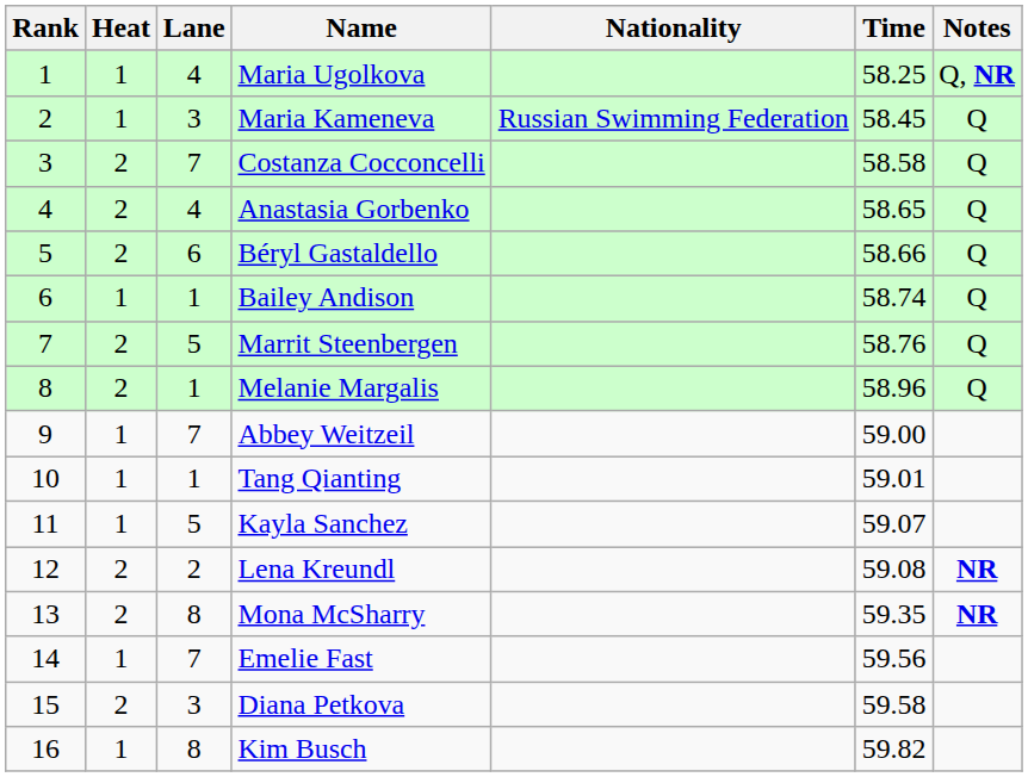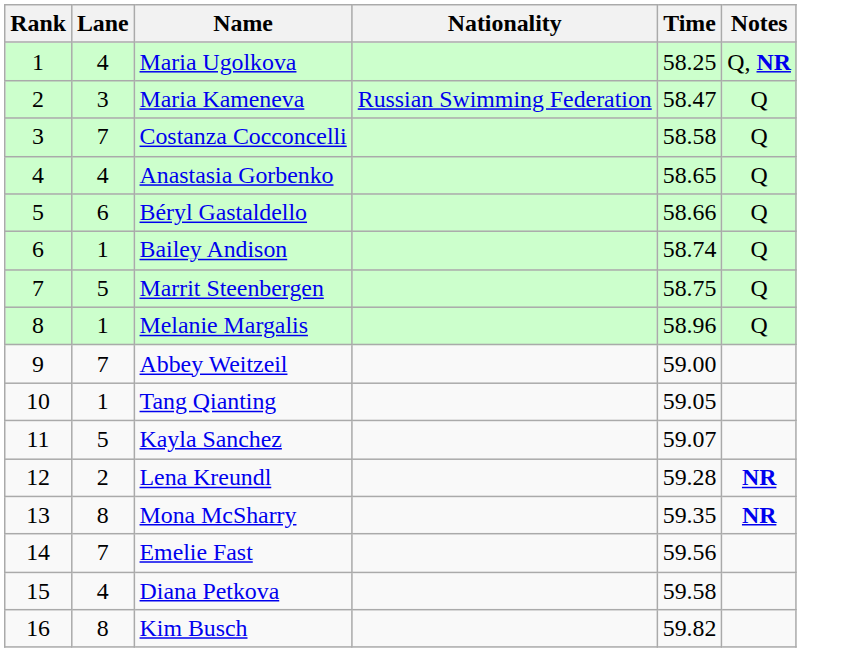- column: Heat | 1 | 1 | 2 | 2 | 2 | 1 | 2 | 2 | 1 | 1 | 1 | 2 | 2 | 1 | 2 | 1
Maria Kameneva | Time: 58.45 -> 58.47
Marrit Steenbergen | Time: 58.76 -> 58.75
Tang Qianting | Time: 59.01 -> 59.05
Lena Kreundl | Time: 59.08 -> 59.28
Diana Petkova | Lane: 3 -> 4
